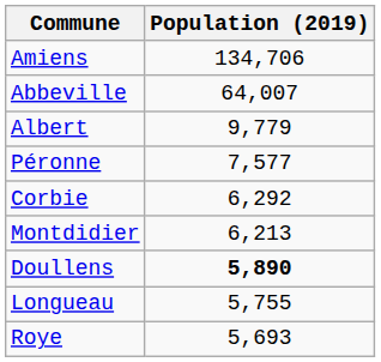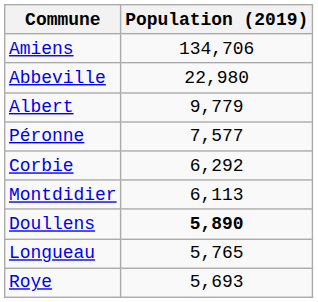Abbeville | Population (2019): 64,007 -> 22,980
Montdidier | Population (2019): 6,213 -> 6,113
Longueau | Population (2019): 5,755 -> 5,765
